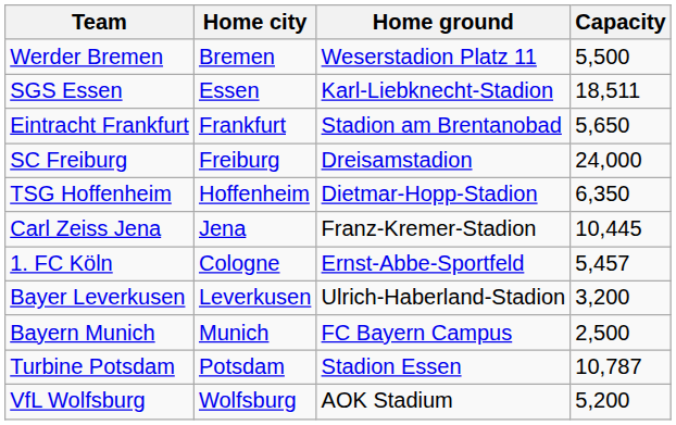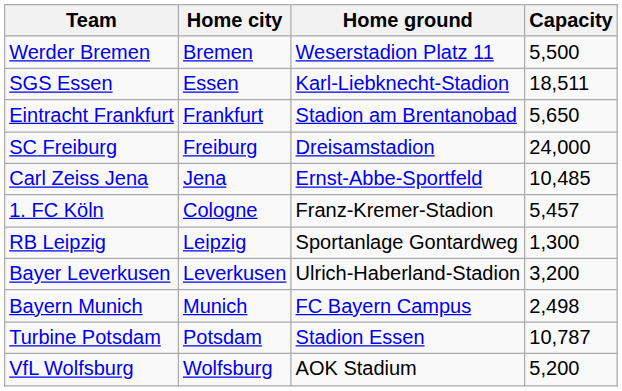- row: TSG Hoffenheim | Hoffenheim | Dietmar-Hopp-Stadion | 6,350
Carl Zeiss Jena | Home ground: Franz-Kremer-Stadion -> Ernst-Abbe-Sportfeld
Carl Zeiss Jena | Capacity: 10,445 -> 10,485
1. FC Köln | Home ground: Ernst-Abbe-Sportfeld -> Franz-Kremer-Stadion
+ row: RB Leipzig | Leipzig | Sportanlage Gontardweg | 1,300
Bayern Munich | Capacity: 2,500 -> 2,498
